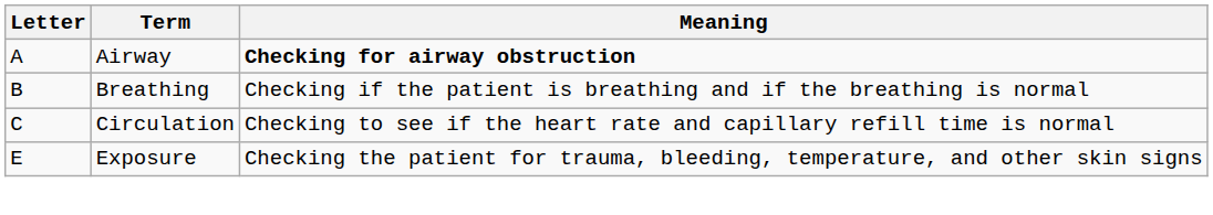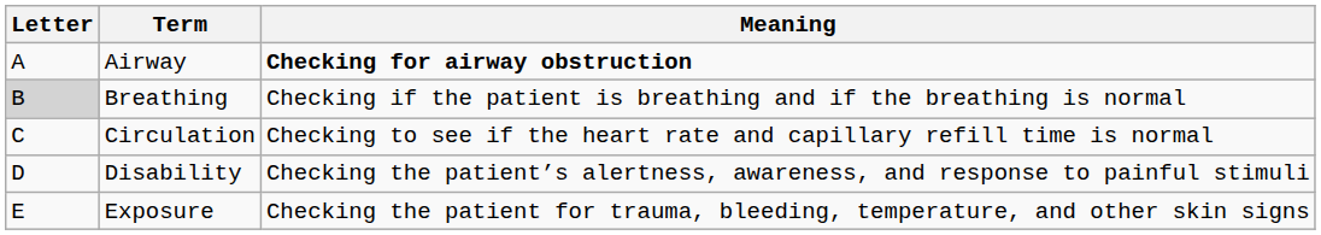Breathing | Letter: no background -> lightgrey background
+ row: D | Disability | Checking the patient’s alertness, awareness, and response to painful stimuli
